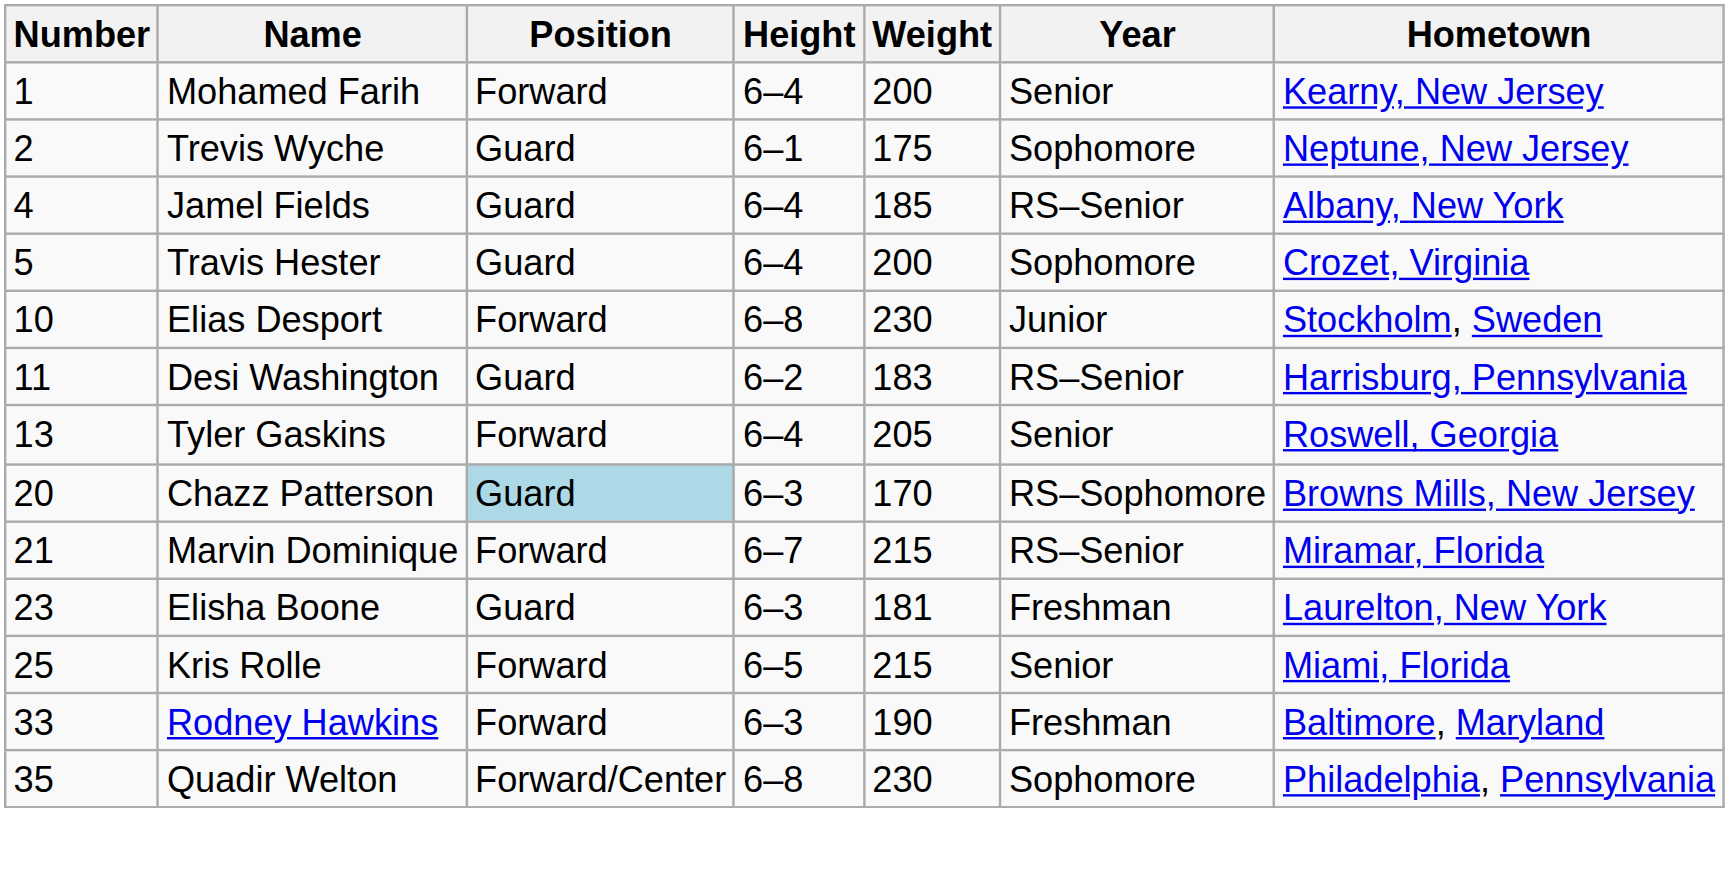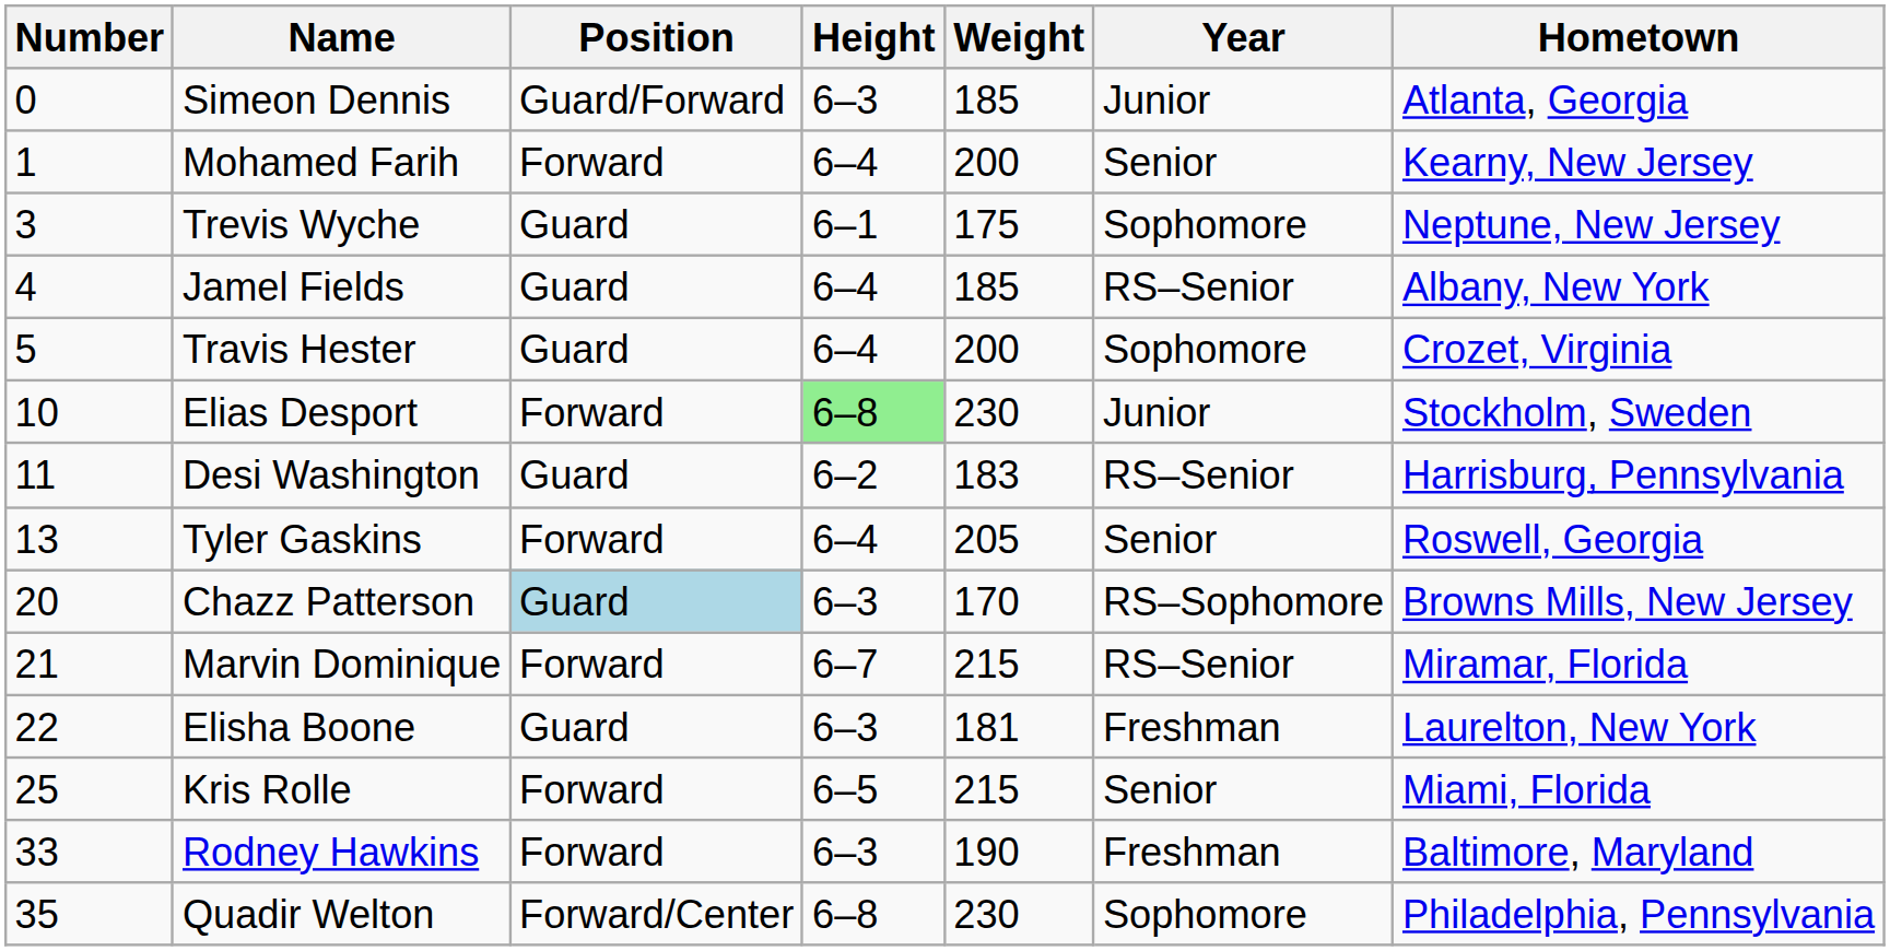+ row: 0 | Simeon Dennis | Guard/Forward | 6–3 | 185 | Junior | Atlanta, Georgia
Trevis Wyche | Number: 2 -> 3
Elias Desport | Height: no background -> lightgreen background
Elisha Boone | Number: 23 -> 22
